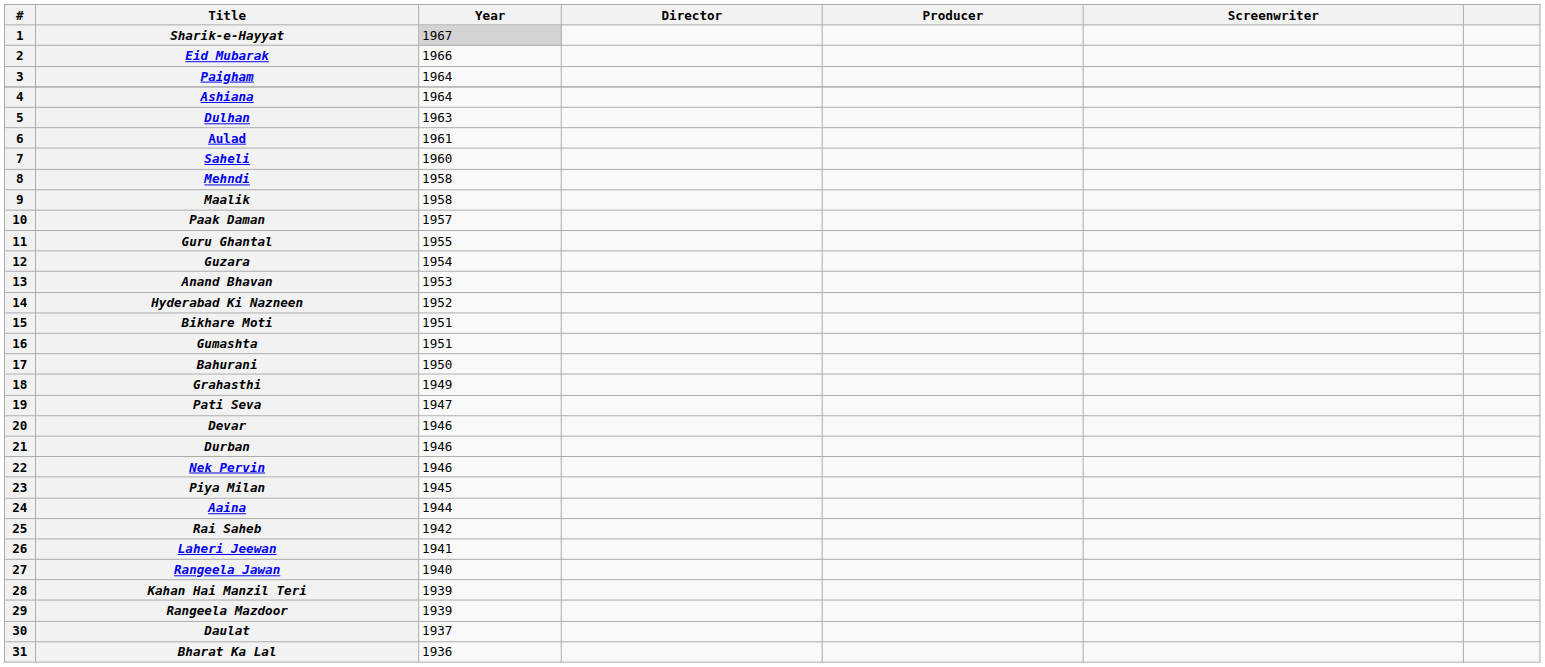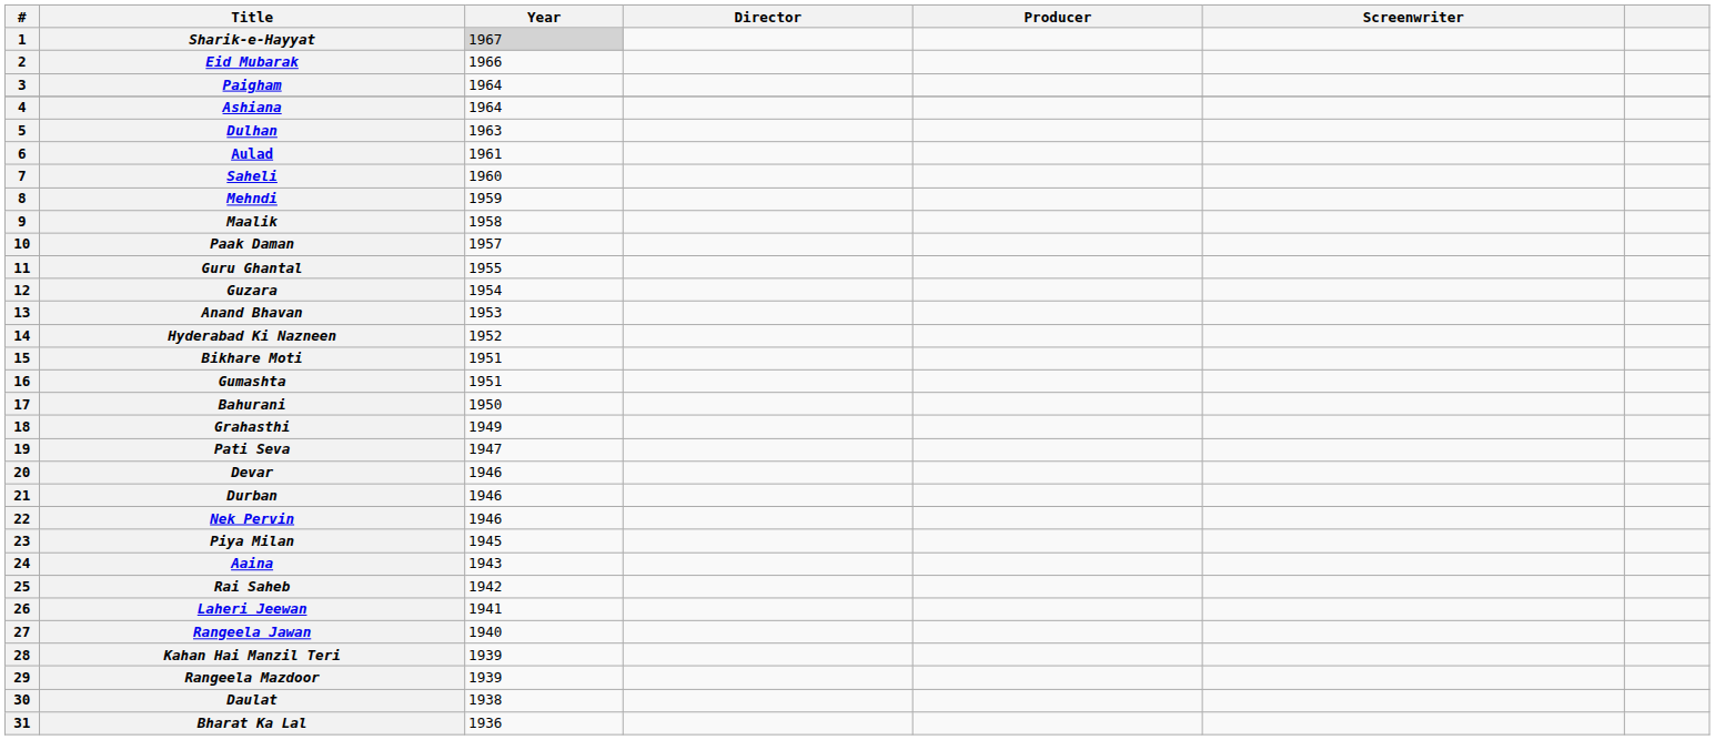Mehndi | Year: 1958 -> 1959
Aaina | Year: 1944 -> 1943
Daulat | Year: 1937 -> 1938
